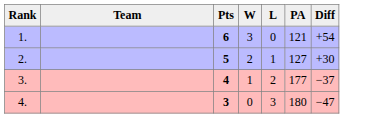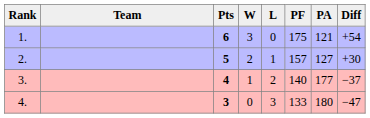+ column: PF | 175 | 157 | 140 | 133
